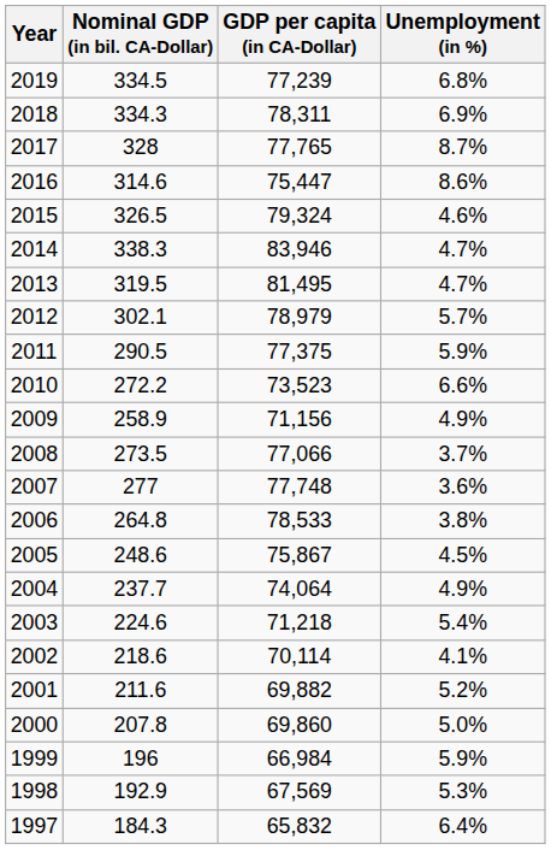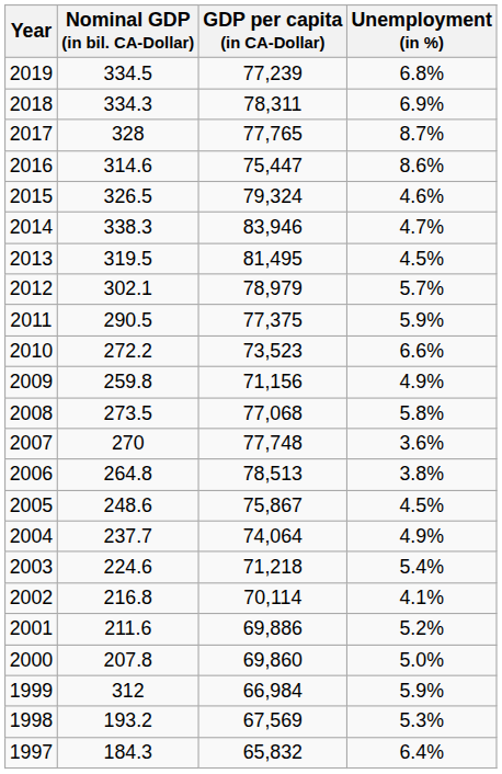2013 | Unemployment (in %): 4.7% -> 4.5%
2009 | Nominal GDP (in bil. CA-Dollar): 258.9 -> 259.8
2008 | GDP per capita (in CA-Dollar): 77,066 -> 77,068
2008 | Unemployment (in %): 3.7% -> 5.8%
2007 | Nominal GDP (in bil. CA-Dollar): 277 -> 270
2006 | GDP per capita (in CA-Dollar): 78,533 -> 78,513
2002 | Nominal GDP (in bil. CA-Dollar): 218.6 -> 216.8
2001 | GDP per capita (in CA-Dollar): 69,882 -> 69,886
1999 | Nominal GDP (in bil. CA-Dollar): 196 -> 312
1998 | Nominal GDP (in bil. CA-Dollar): 192.9 -> 193.2
